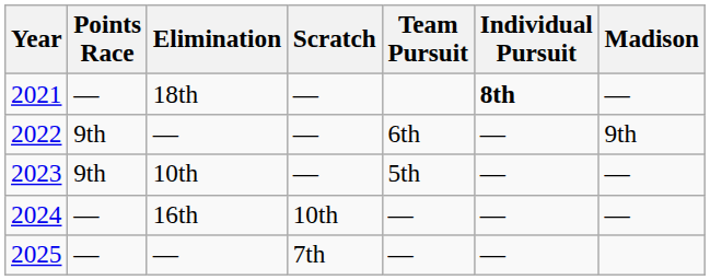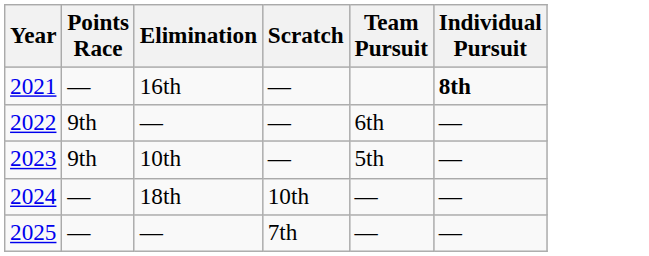- column: Madison | — | 9th | — | —
2021 | Elimination: 18th -> 16th
2024 | Elimination: 16th -> 18th
